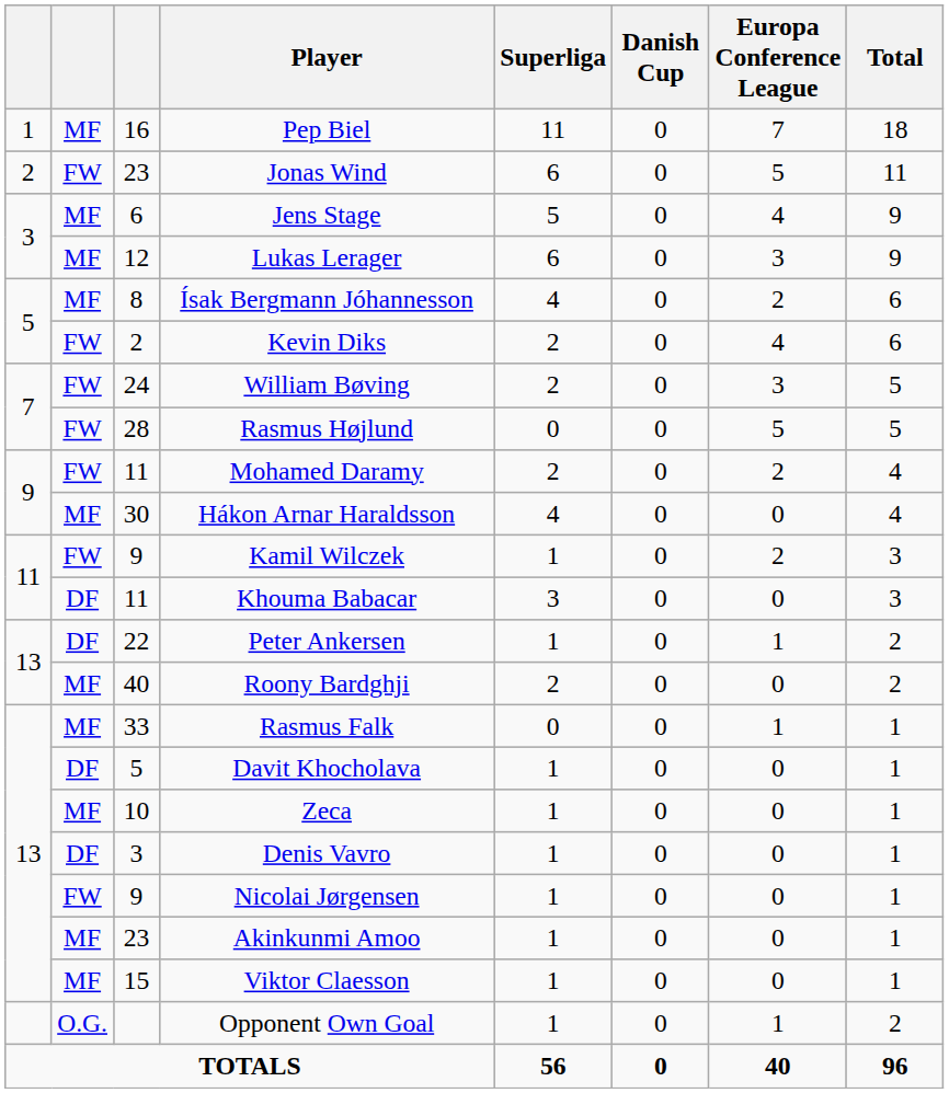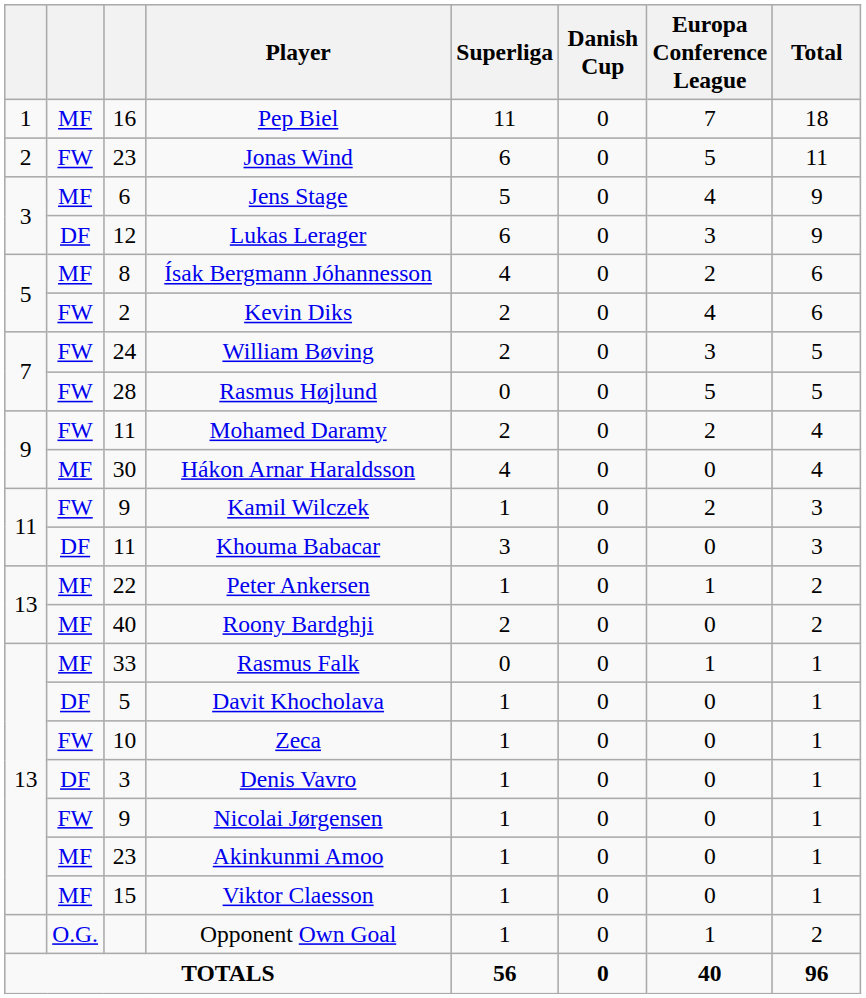Lukas Lerager | column 2: MF -> DF
Peter Ankersen | column 2: DF -> MF
Zeca | column 2: MF -> FW
